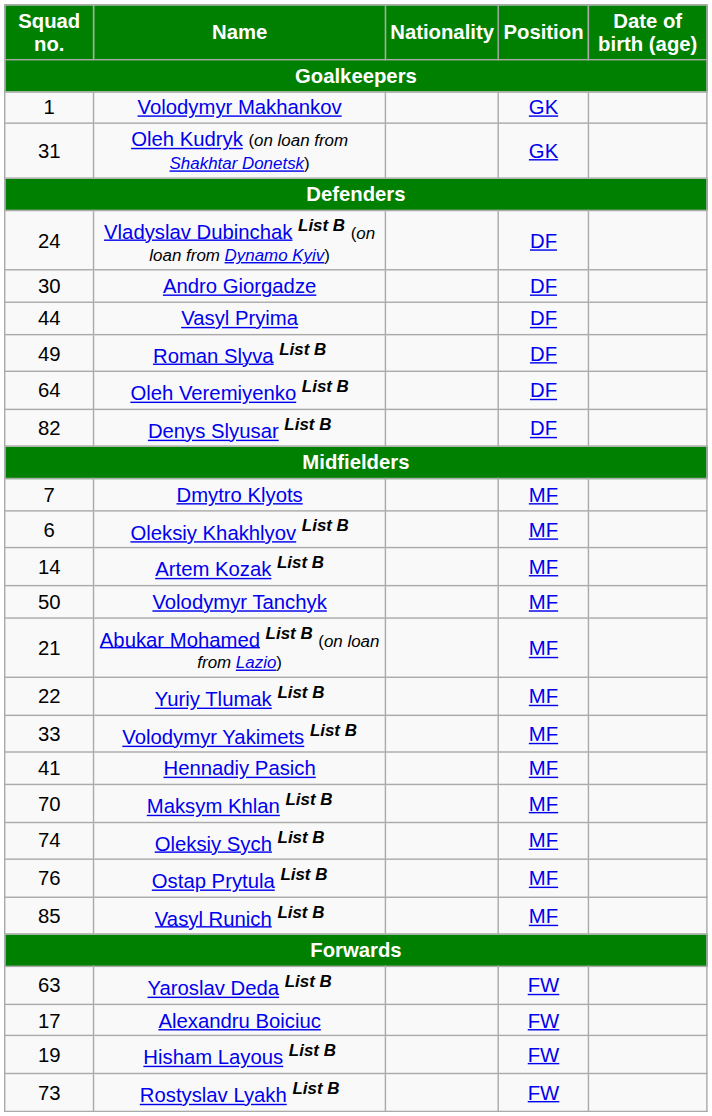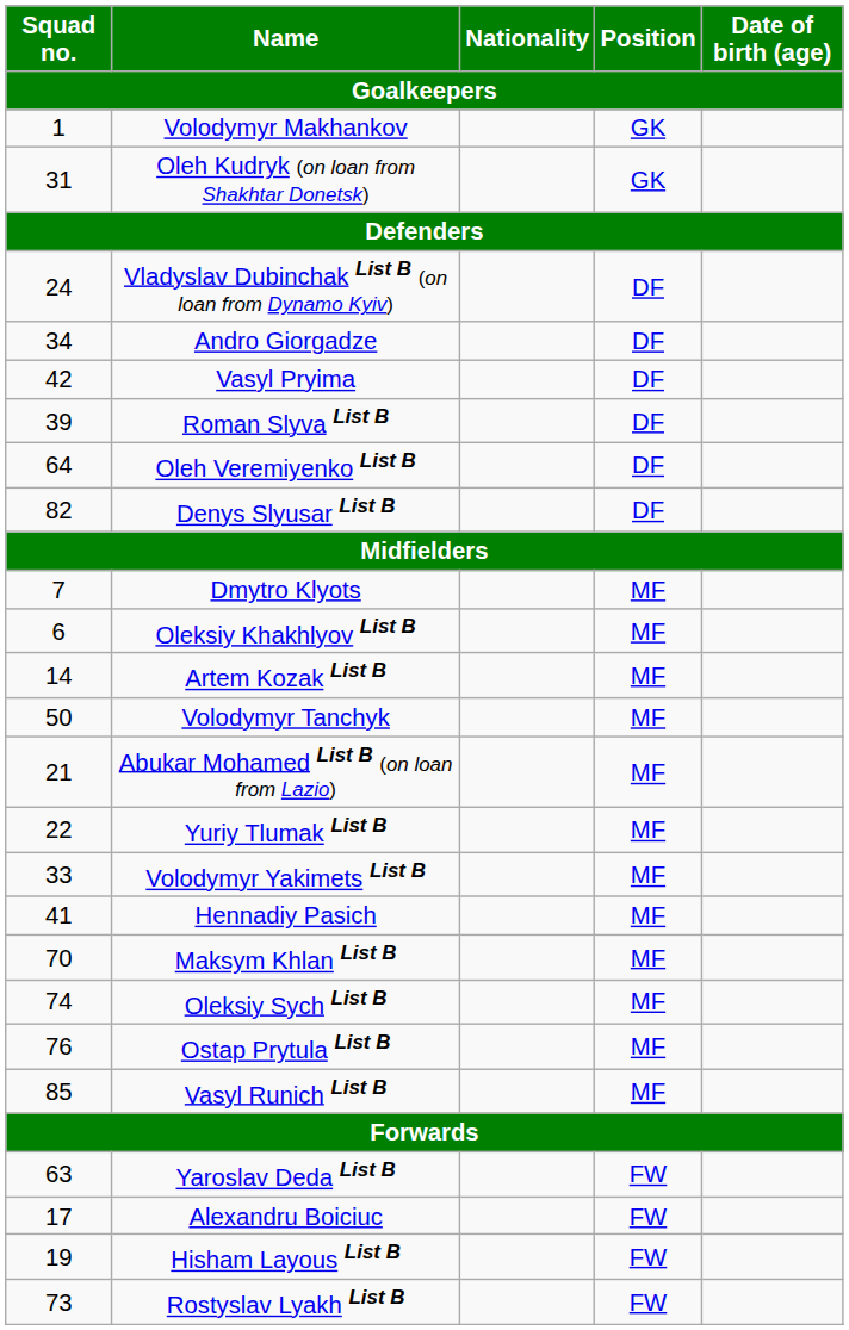Andro Giorgadze | Squad no. / Goalkeepers: 30 -> 34
Vasyl Pryima | Squad no. / Goalkeepers: 44 -> 42
Roman Slyva List B | Squad no. / Goalkeepers: 49 -> 39
